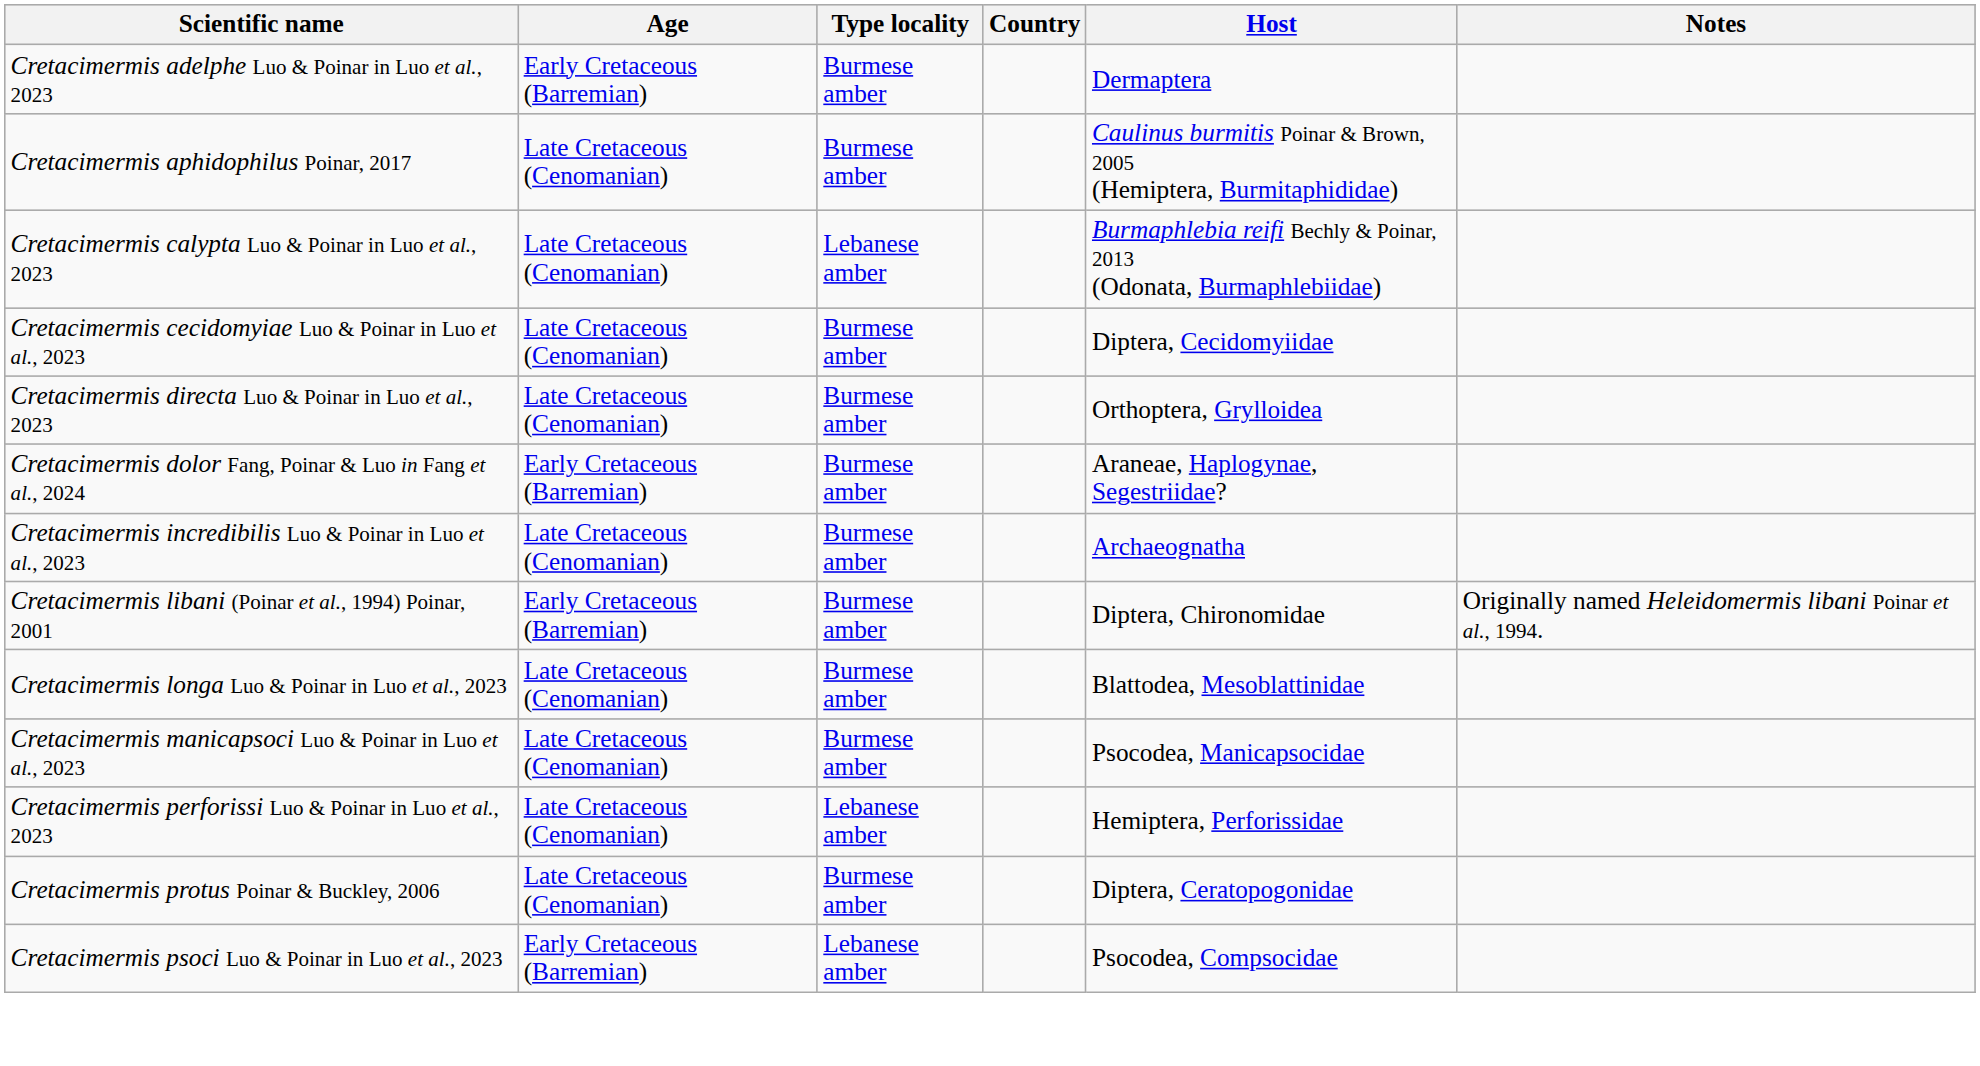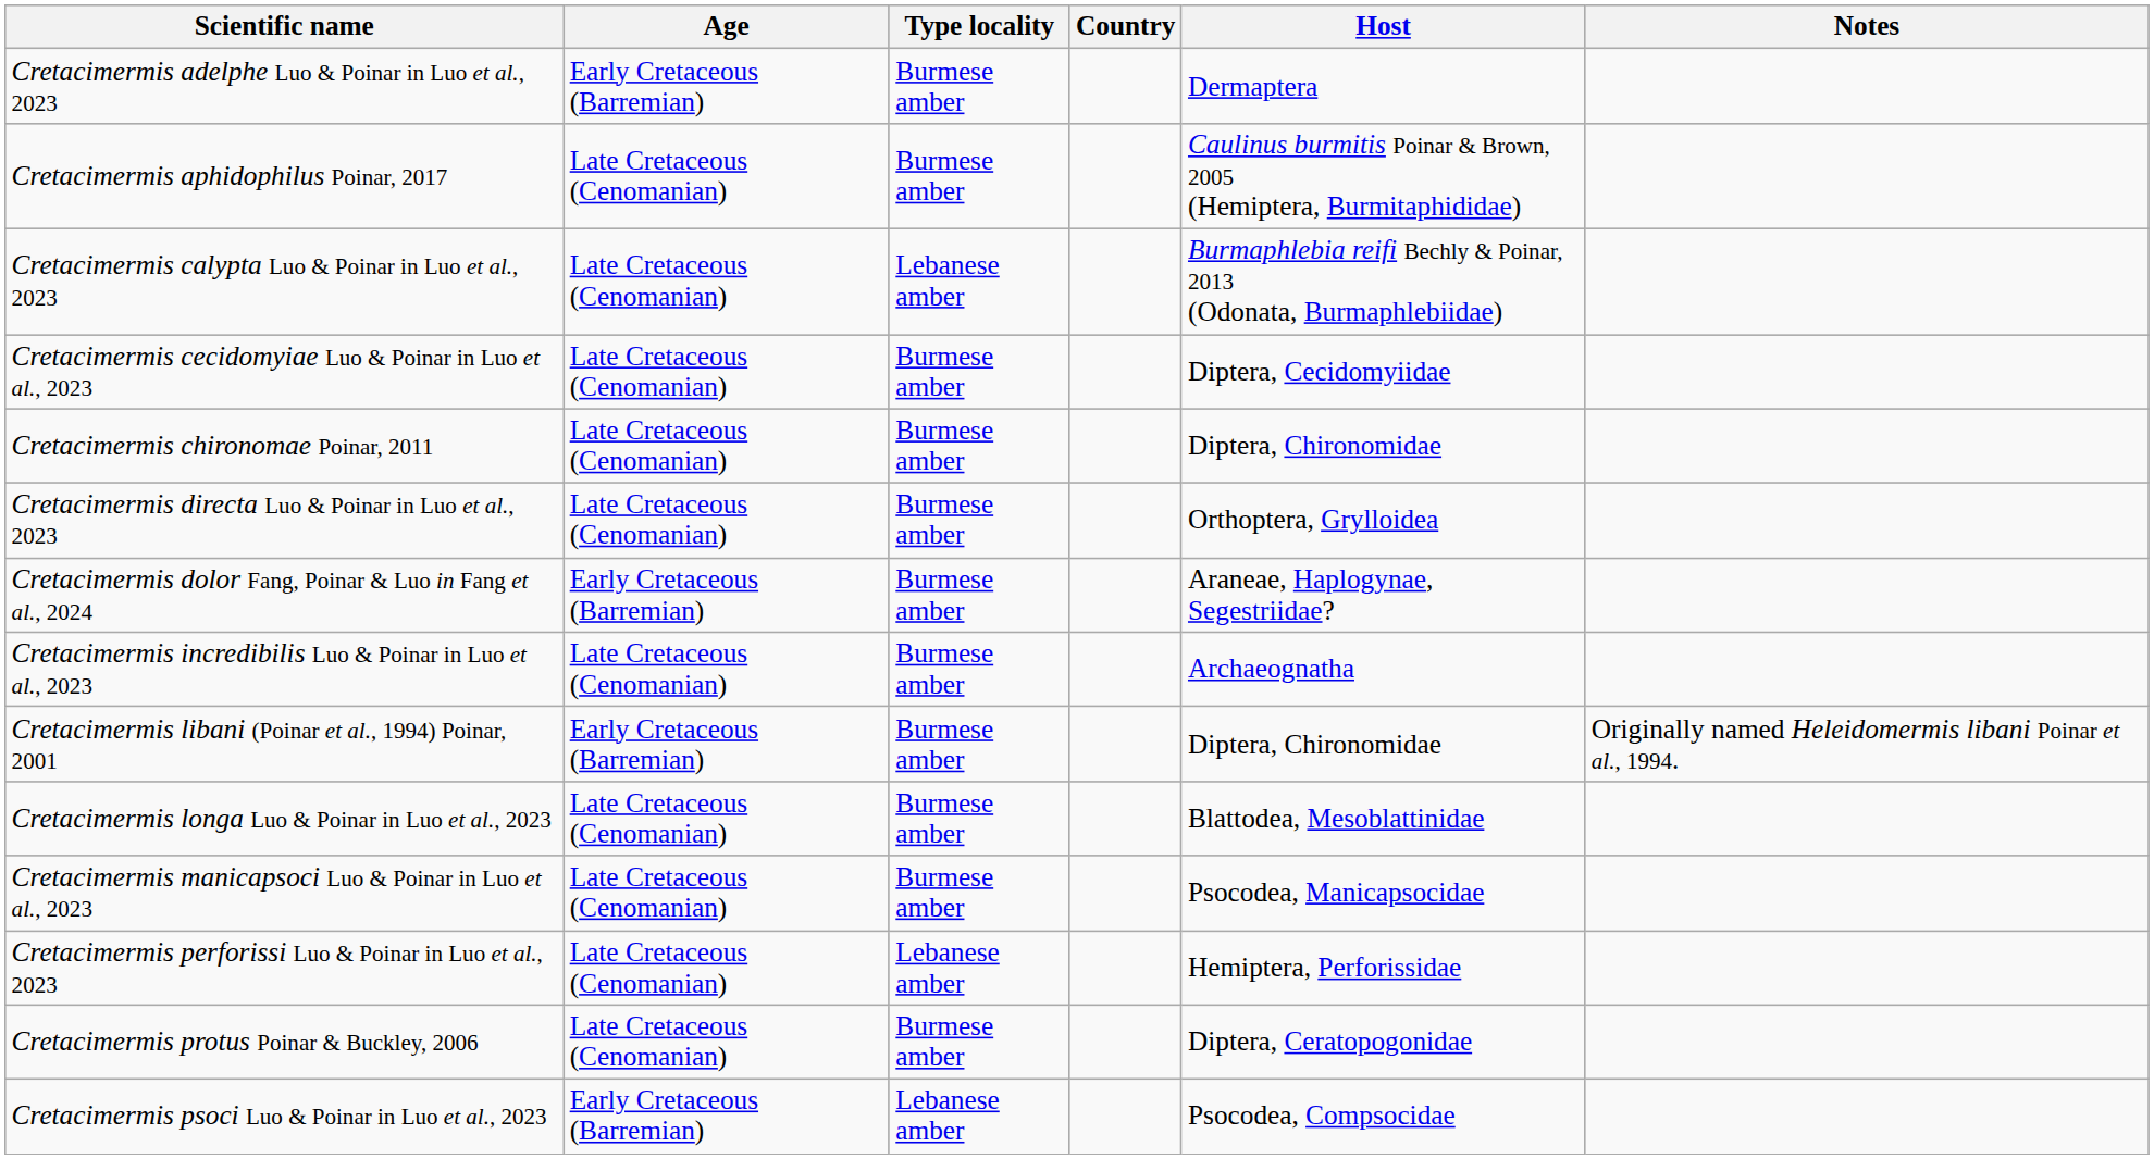+ row: Cretacimermis chironomae Poinar, 2011 | Late Cretaceous (Cenomanian) | Burmese amber | Diptera, Chironomidae
